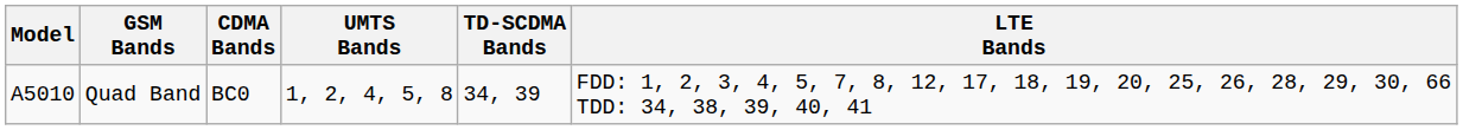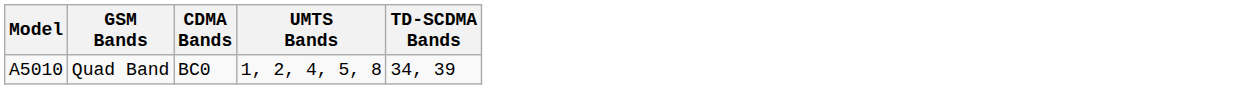- column: LTE Bands | FDD: 1, 2, 3, 4, 5, 7, 8, 12, 17, 18, 19, 20, 25, 26, 28, 29, 30, 66 TDD: 34, 38, 39, 40, 41
